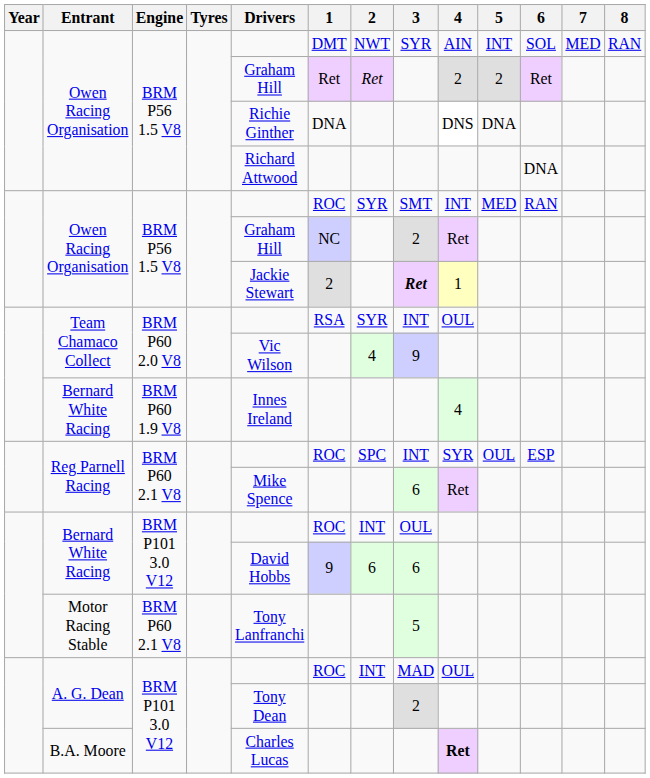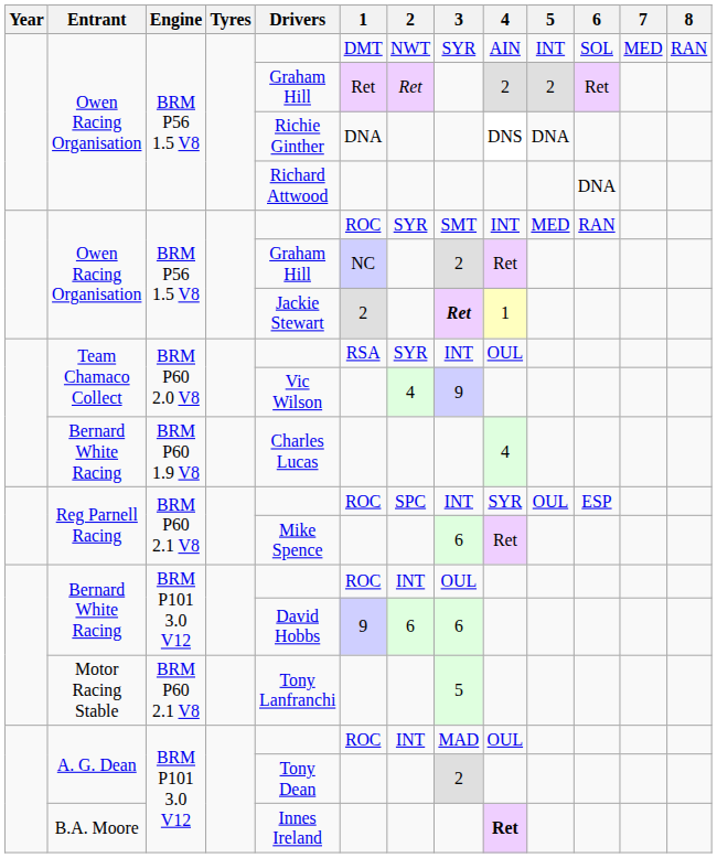Bernard White Racing / BRM P60 1.9 V8 | Drivers: Innes Ireland -> Charles Lucas
B.A. Moore | Drivers: Charles Lucas -> Innes Ireland
